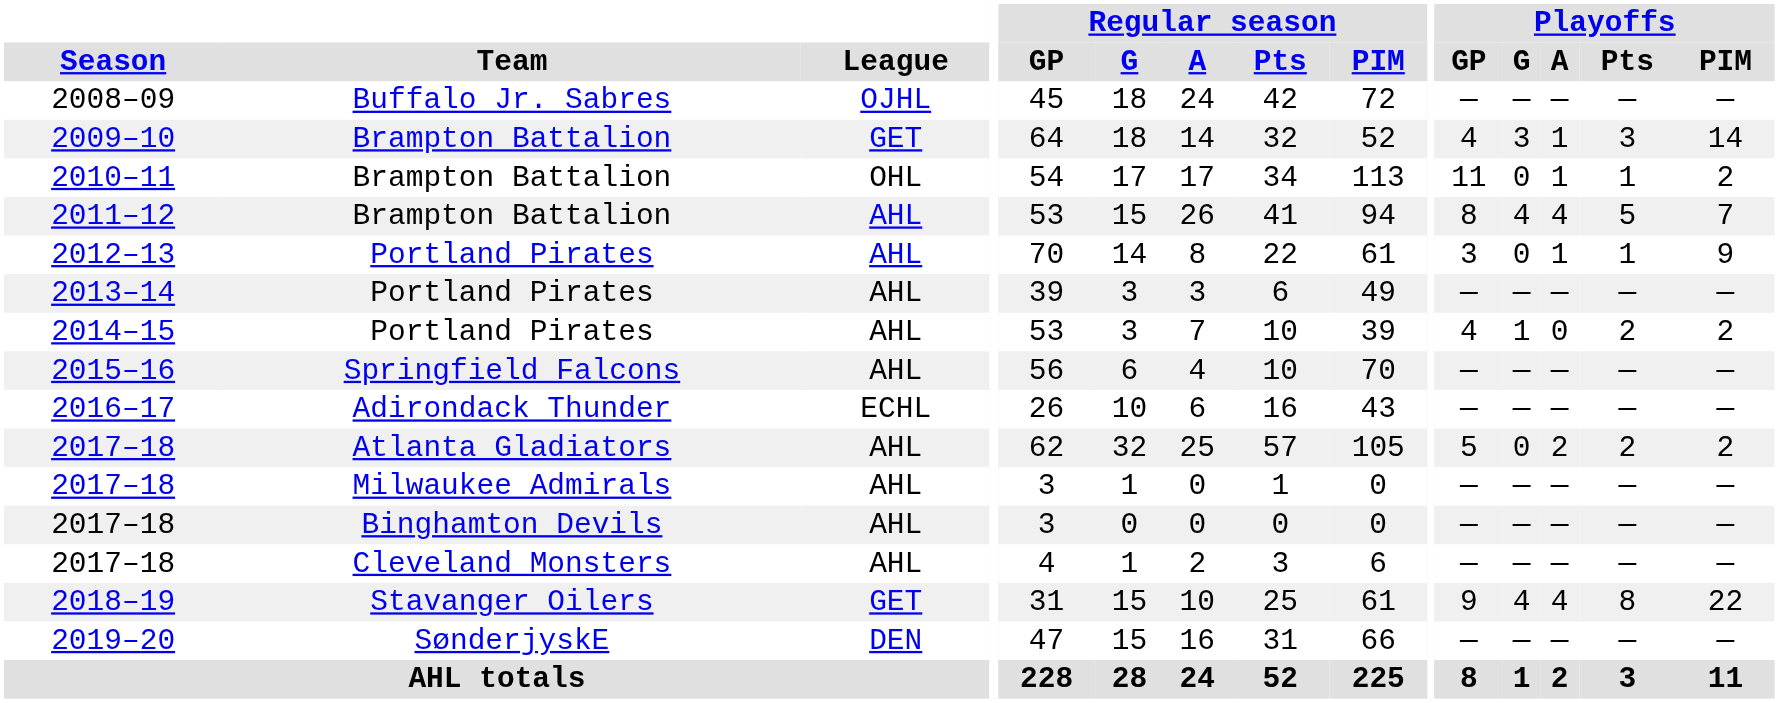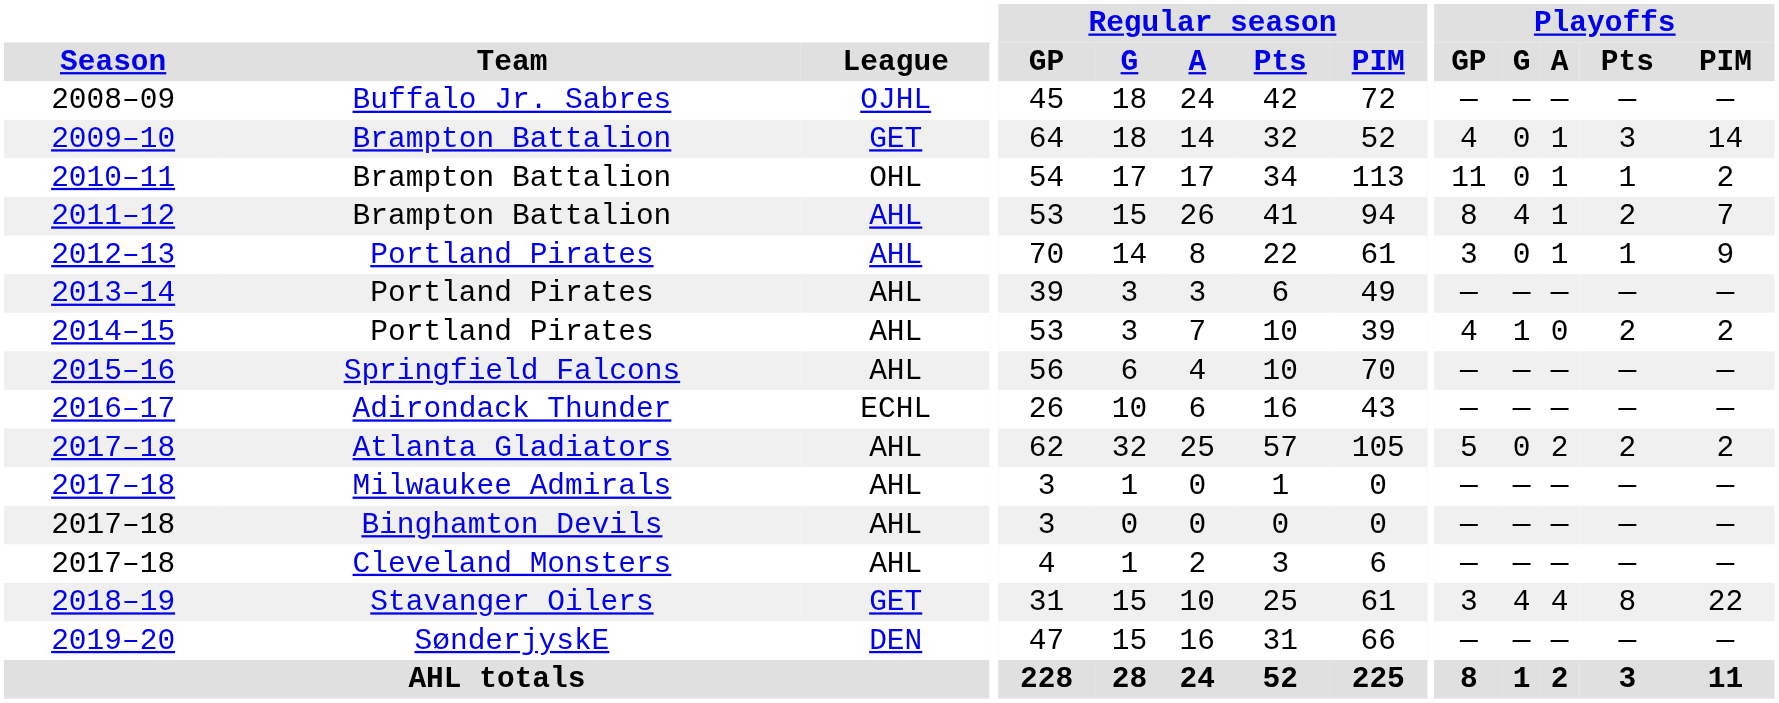2009–10 | Playoffs / G: 3 -> 0
2011–12 | Playoffs / A: 4 -> 1
2011–12 | Playoffs / Pts: 5 -> 2
2018–19 | Playoffs / GP: 9 -> 3
